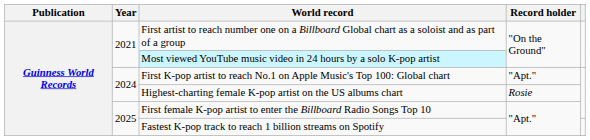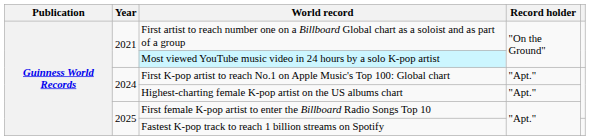Highest-charting female K-pop artist on the US albums chart | Record holder: Rosie -> "Apt."
